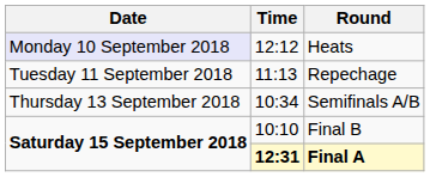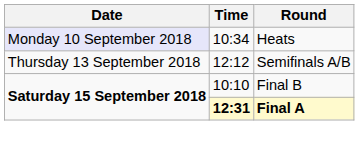Heats | Time: 12:12 -> 10:34
- row: Tuesday 11 September 2018 | 11:13 | Repechage
Semifinals A/B | Time: 10:34 -> 12:12
